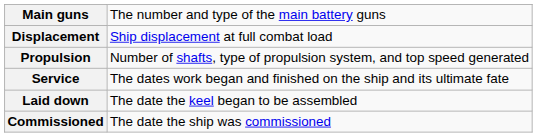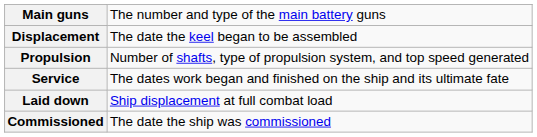Displacement | column 2: Ship displacement at full combat load -> The date the keel began to be assembled
Laid down | column 2: The date the keel began to be assembled -> Ship displacement at full combat load
